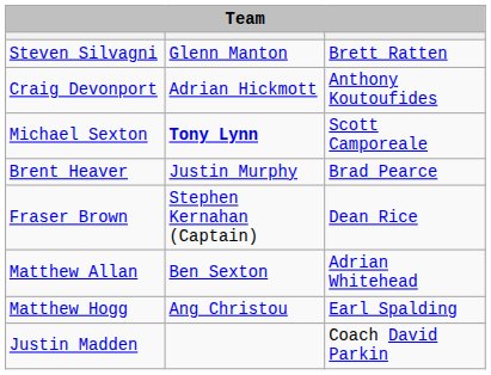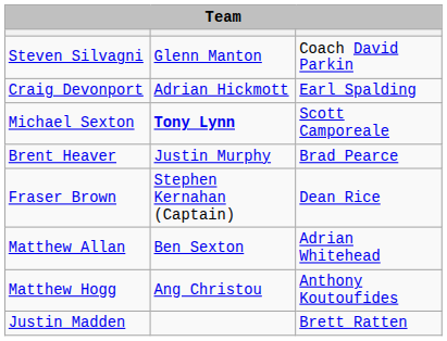Steven Silvagni | column 3: Brett Ratten -> Coach David Parkin
Craig Devonport | column 3: Anthony Koutoufides -> Earl Spalding
Matthew Hogg | column 3: Earl Spalding -> Anthony Koutoufides
Justin Madden | column 3: Coach David Parkin -> Brett Ratten
